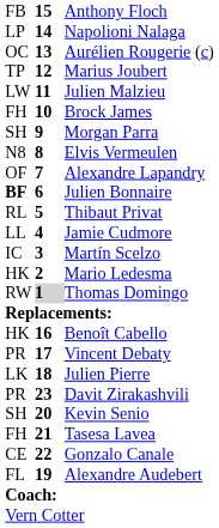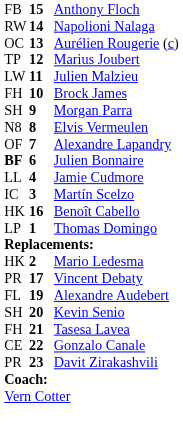Napolioni Nalaga | column 1: LP -> RW
- row: RL | 5 | Thibaut Privat
rows swapped: Mario Ledesma <-> Benoît Cabello
Thomas Domingo | column 1: RW -> LP
Thomas Domingo | column 2: lightgrey background -> no background
- row: LK | 18 | Julien Pierre
rows swapped: Alexandre Audebert <-> Davit Zirakashvili
